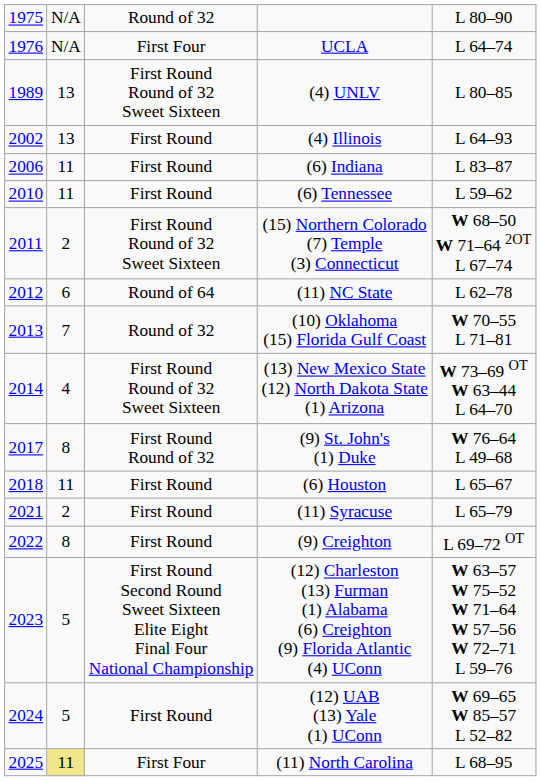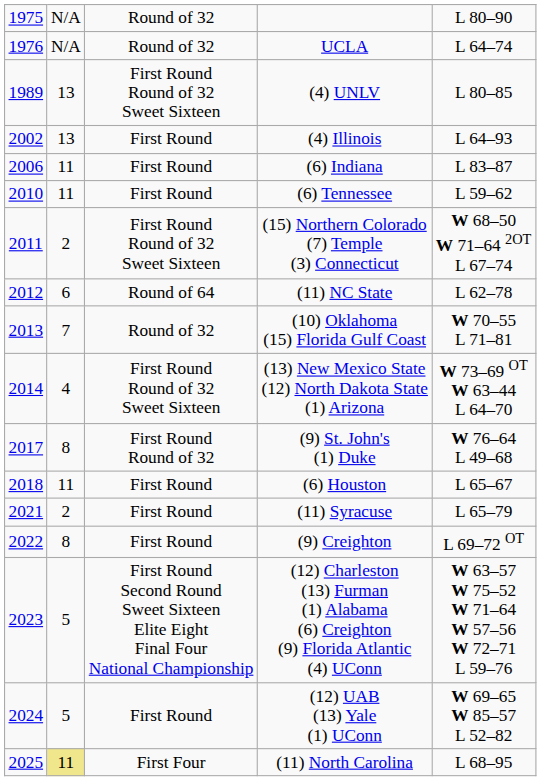UCLA | column 3: First Four -> Round of 32
